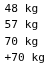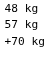- row: 70 kg
